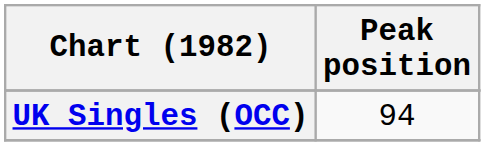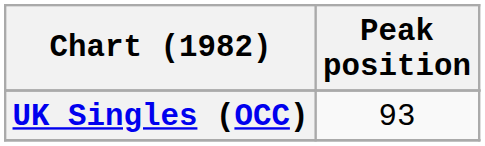UK Singles (OCC) | Peak position: 94 -> 93
